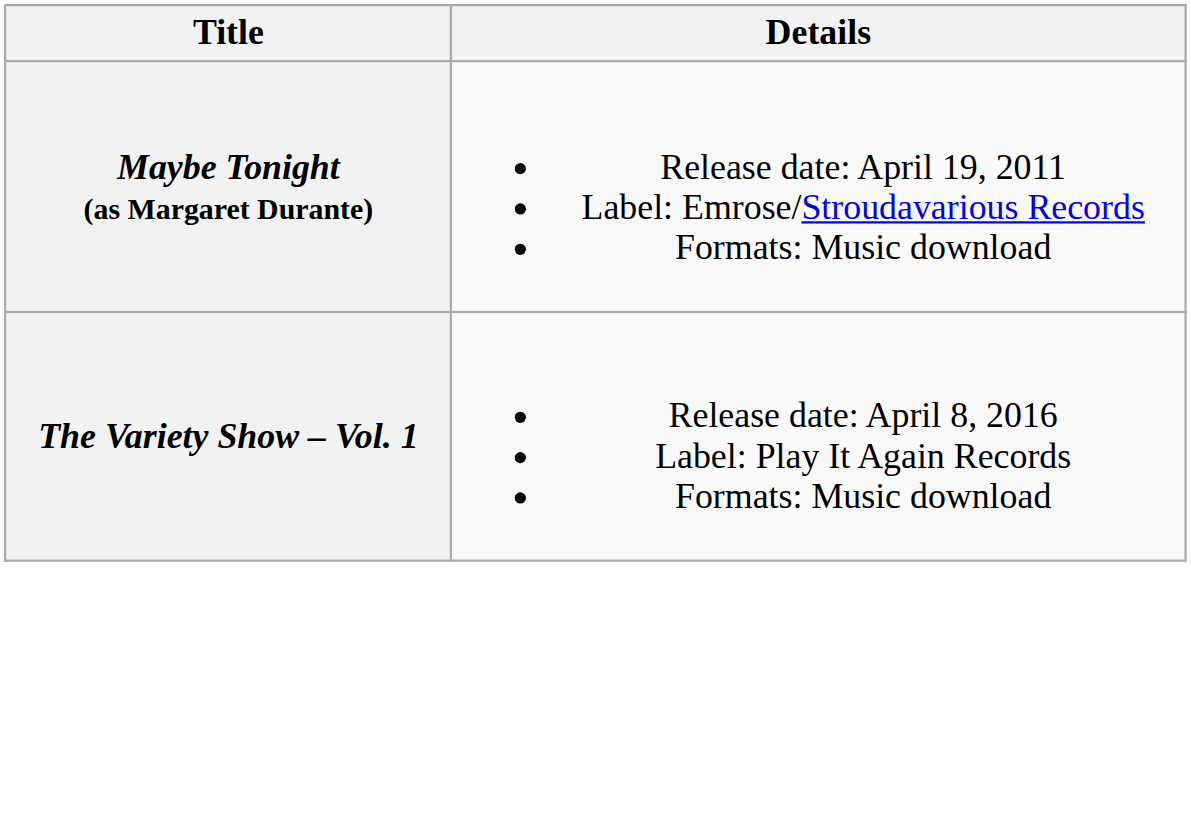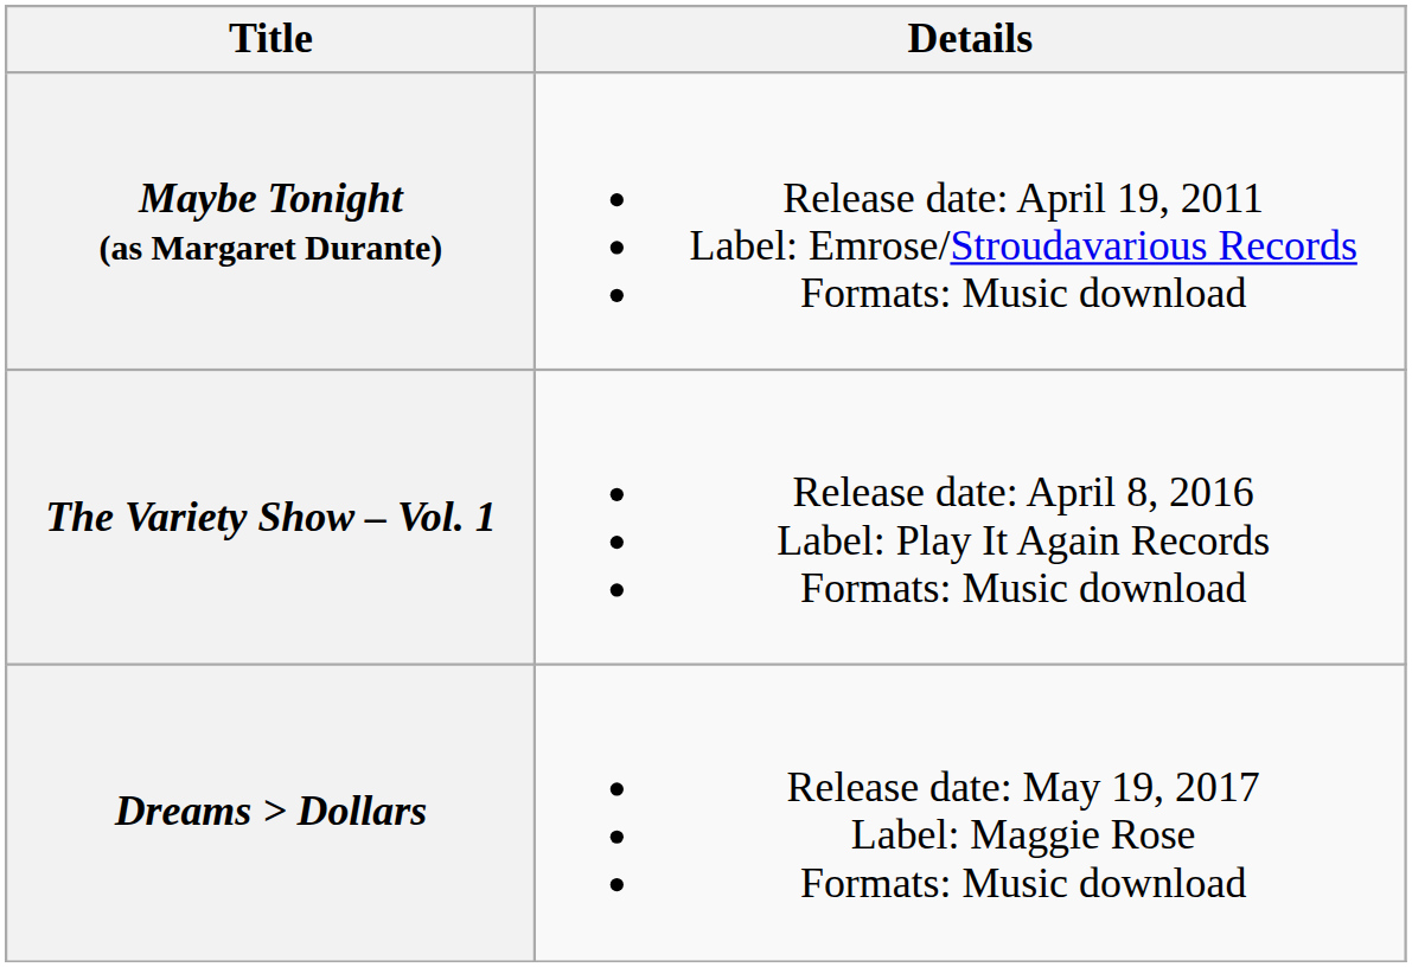+ row: Dreams > Dollars | Release date: May 19, 2017 Label: Maggie Rose Formats: Music download
